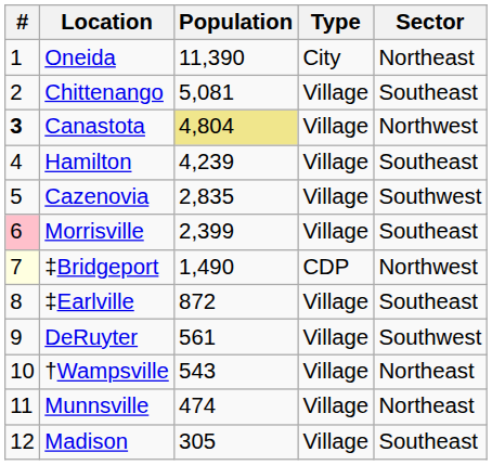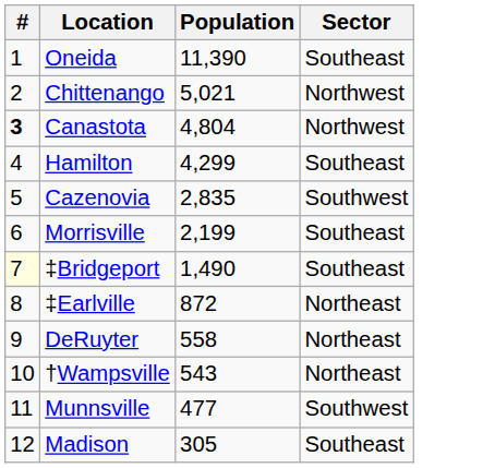- column: Type | City | Village | Village | Village | Village | Village | CDP | Village | Village | Village | Village | Village
Oneida | Sector: Northeast -> Southeast
Chittenango | Population: 5,081 -> 5,021
Chittenango | Sector: Southeast -> Northwest
Canastota | Population: khaki background -> no background
Hamilton | Population: 4,239 -> 4,299
Morrisville | #: pink background -> no background
Morrisville | Population: 2,399 -> 2,199
‡Bridgeport | Sector: Northwest -> Southeast
‡Earlville | Sector: Southeast -> Northeast
DeRuyter | Population: 561 -> 558
DeRuyter | Sector: Southwest -> Northeast
Munnsville | Population: 474 -> 477
Munnsville | Sector: Northeast -> Southwest
